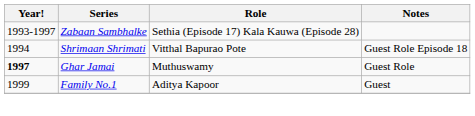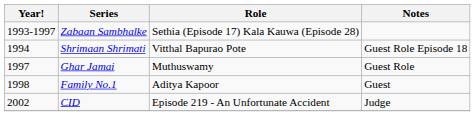Ghar Jamai | Year!: bold -> normal
Family No.1 | Year!: 1999 -> 1998
+ row: 2002 | CID | Episode 219 - An Unfortunate Accident | Judge
